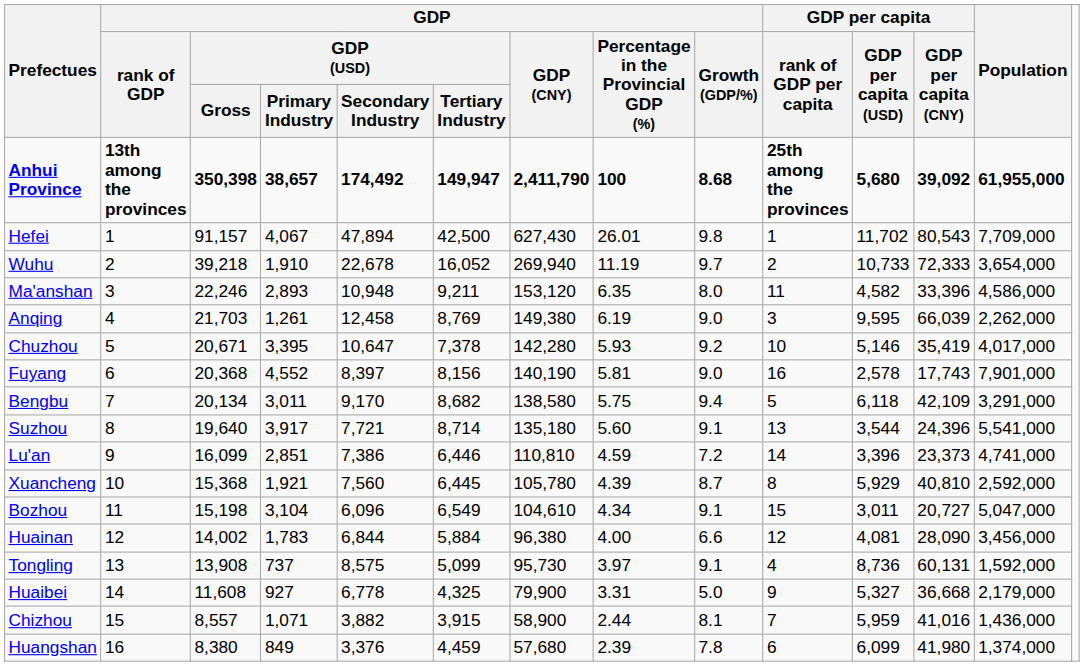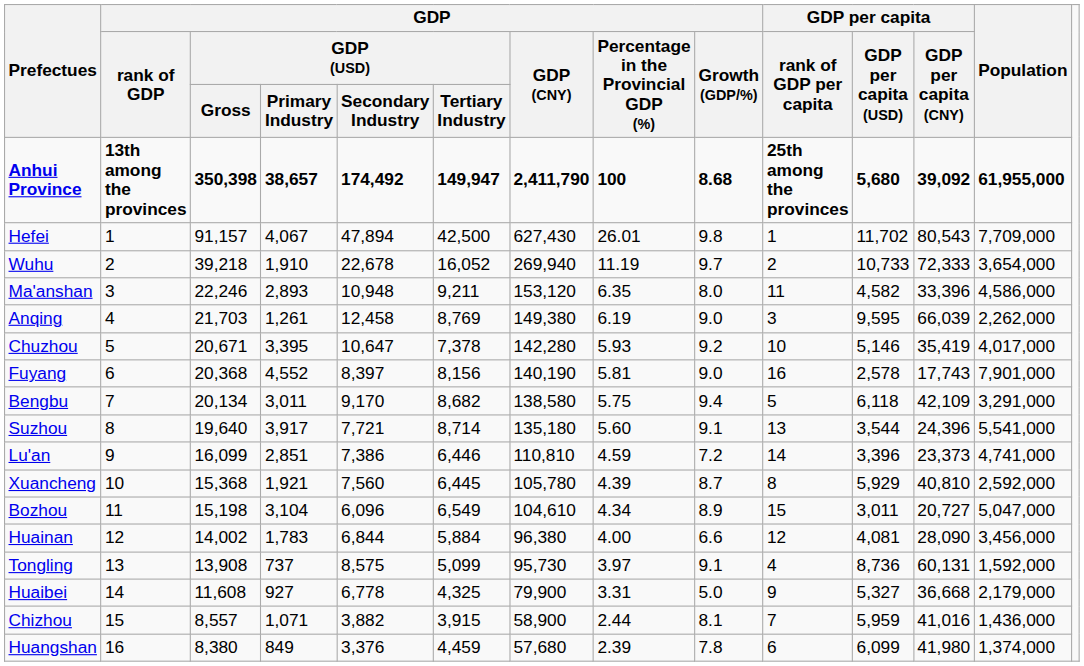Bozhou | GDP / Growth (GDP/%): 9.1 -> 8.9
